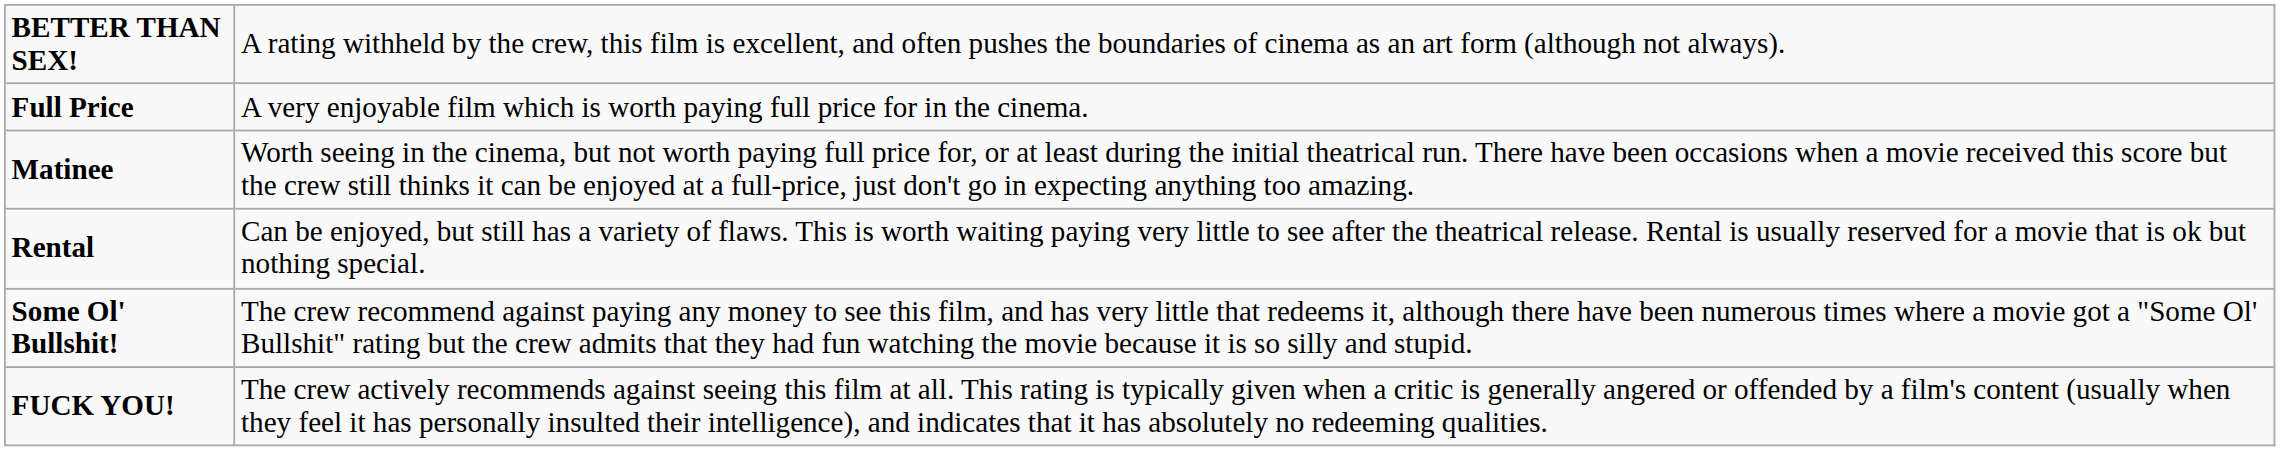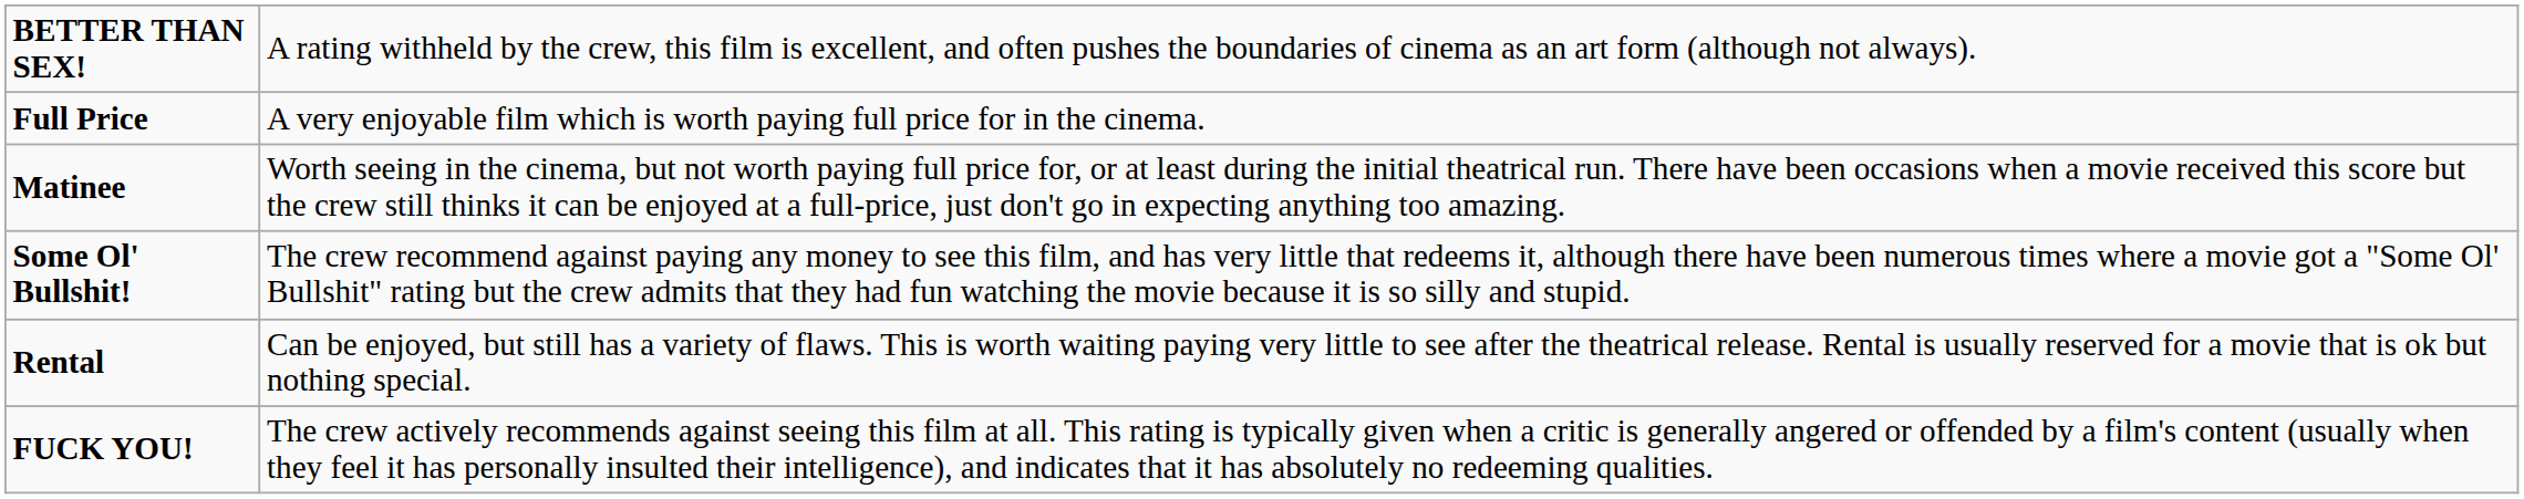rows swapped: Rental <-> Some Ol' Bullshit!
